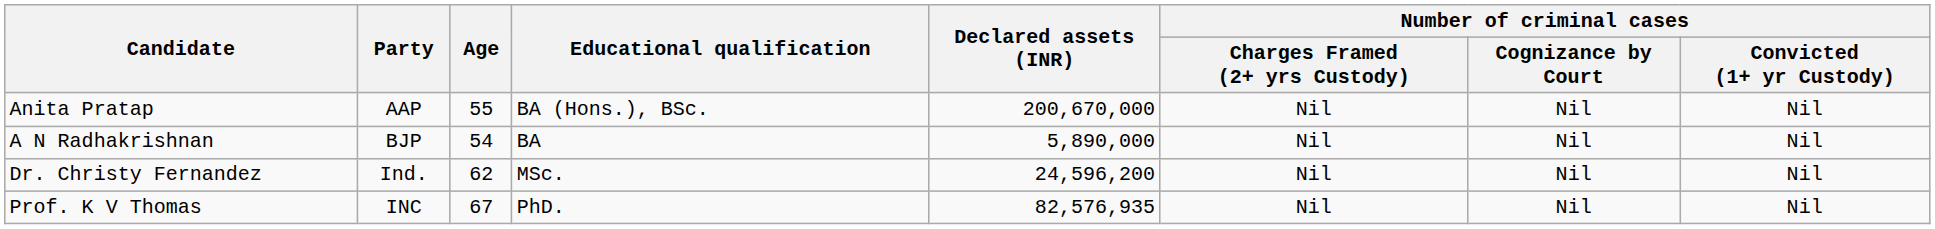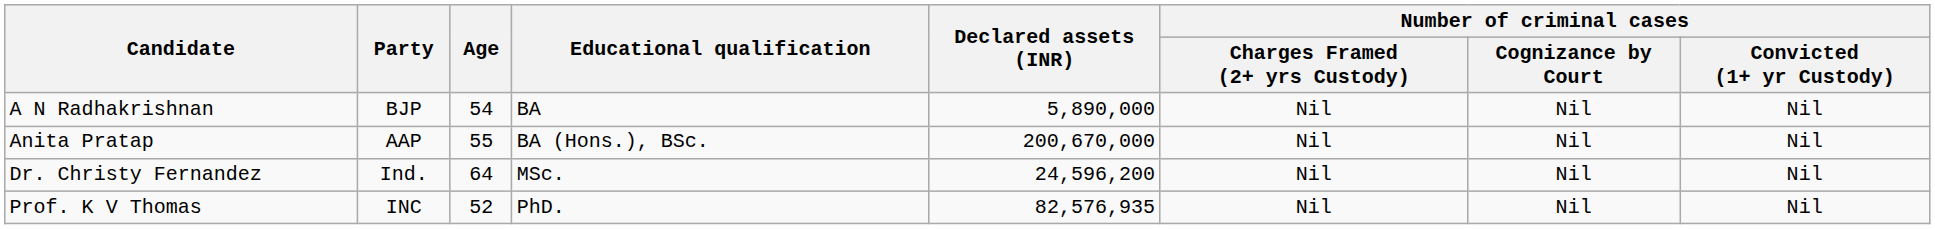rows swapped: Anita Pratap <-> A N Radhakrishnan
Dr. Christy Fernandez | Age: 62 -> 64
Prof. K V Thomas | Age: 67 -> 52
